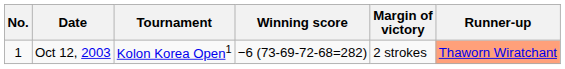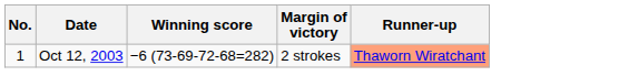- column: Tournament | Kolon Korea Open1
